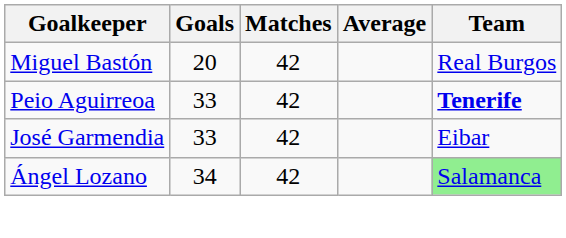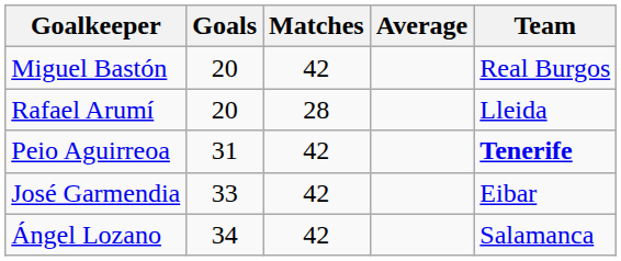+ row: Rafael Arumí | 20 | 28 | Lleida
Peio Aguirreoa | Goals: 33 -> 31
Ángel Lozano | Team: lightgreen background -> no background
